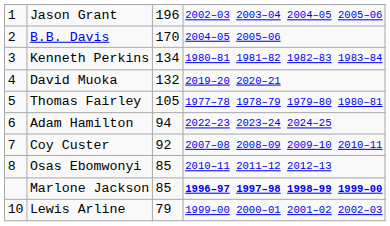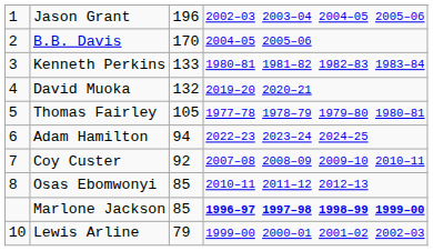Kenneth Perkins | column 3: 134 -> 133
